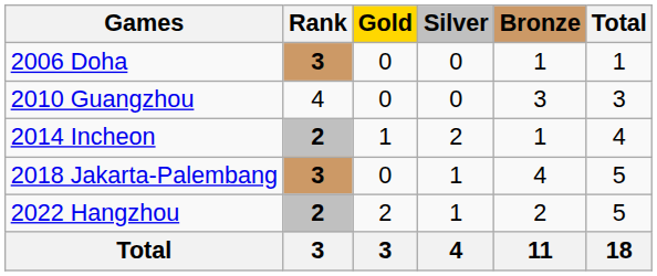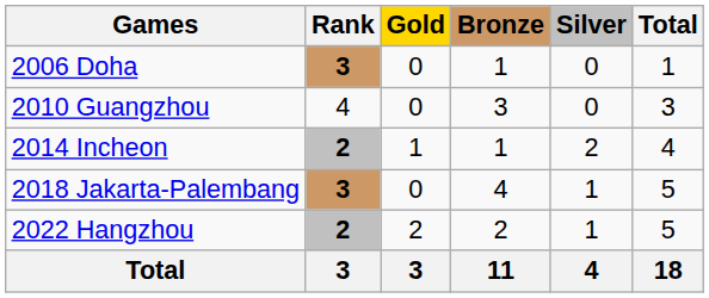columns swapped: Silver <-> Bronze
